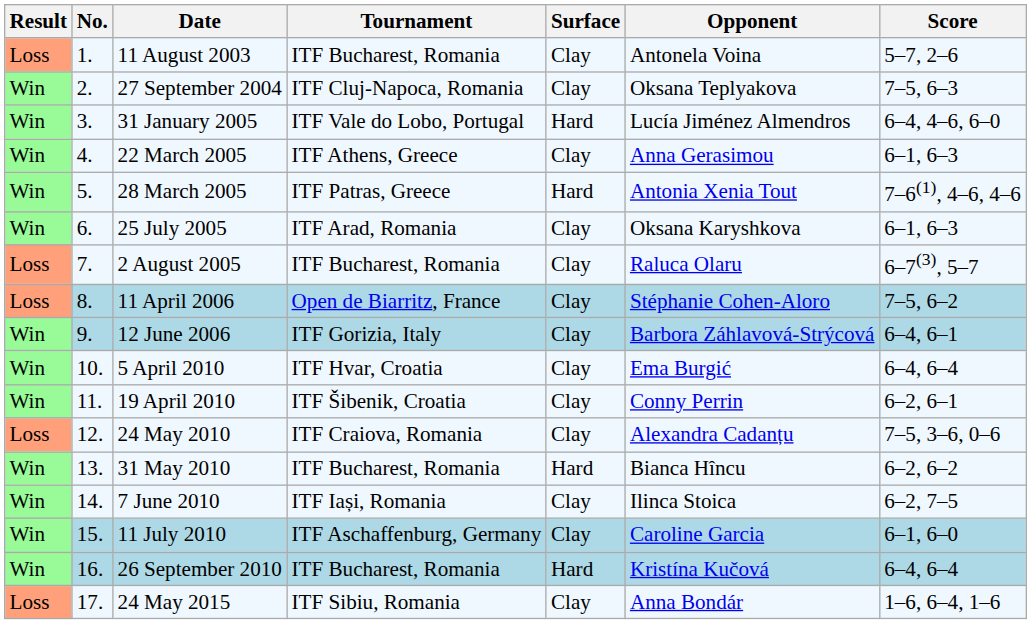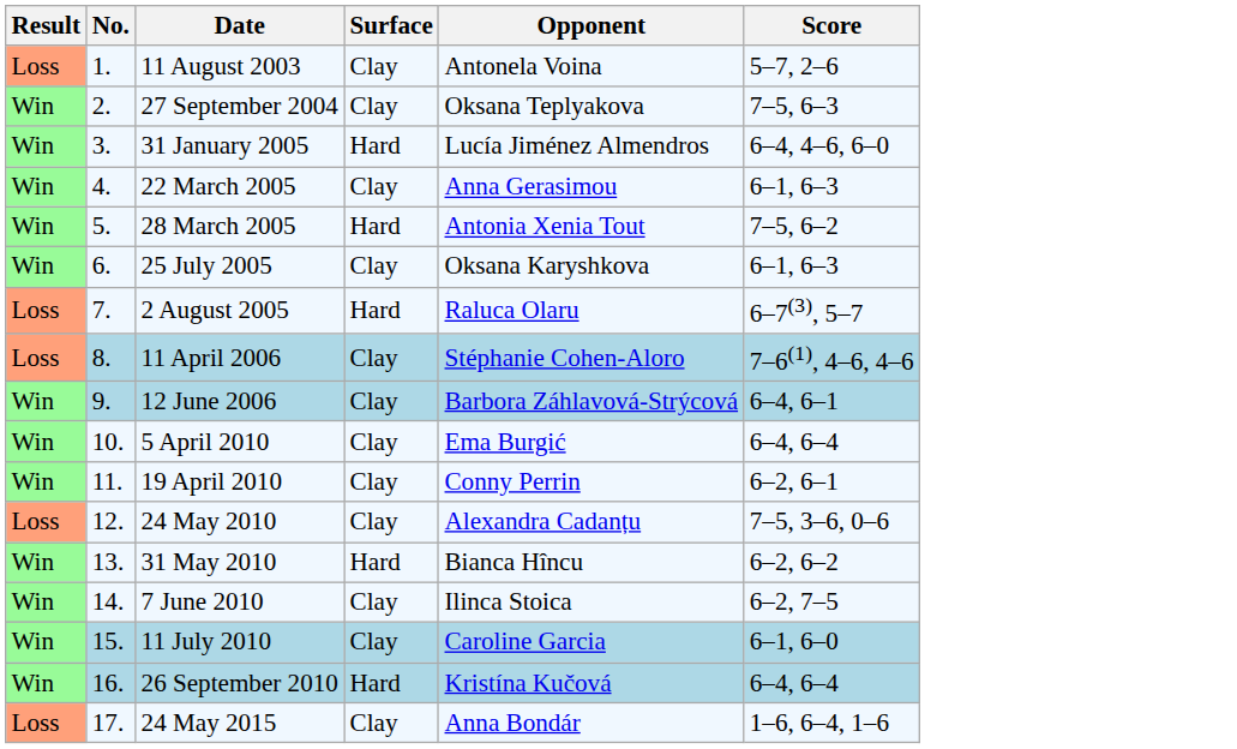- column: Tournament | ITF Bucharest, Romania | ITF Cluj-Napoca, Romania | ITF Vale do Lobo, Portugal | ITF Athens, Greece | ITF Patras, Greece | ITF Arad, Romania | ITF Bucharest, Romania | Open de Biarritz, France | ITF Gorizia, Italy | ITF Hvar, Croatia | ITF Šibenik, Croatia | ITF Craiova, Romania | ITF Bucharest, Romania | ITF Iași, Romania | ITF Aschaffenburg, Germany | ITF Bucharest, Romania | ITF Sibiu, Romania
28 March 2005 | Score: 7–6(1), 4–6, 4–6 -> 7–5, 6–2
2 August 2005 | Surface: Clay -> Hard
11 April 2006 | Score: 7–5, 6–2 -> 7–6(1), 4–6, 4–6
